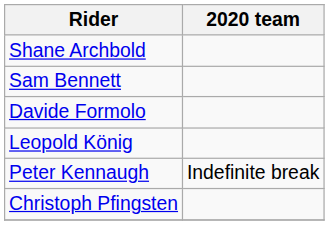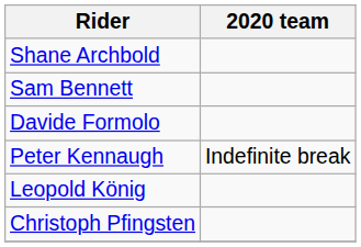rows swapped: Peter Kennaugh <-> Leopold König
